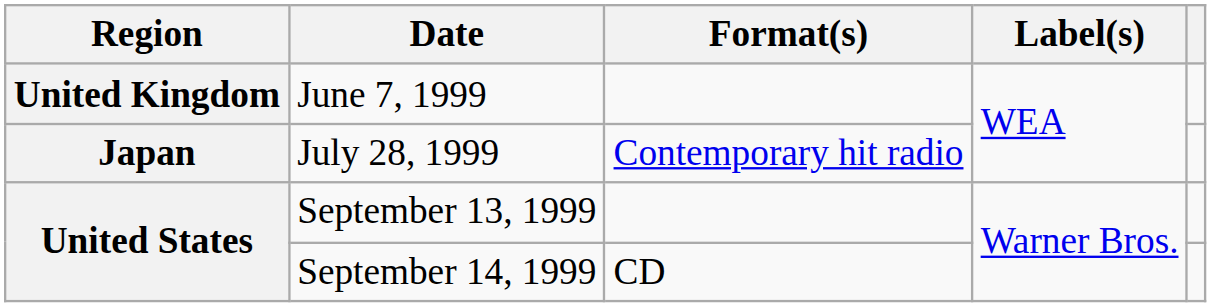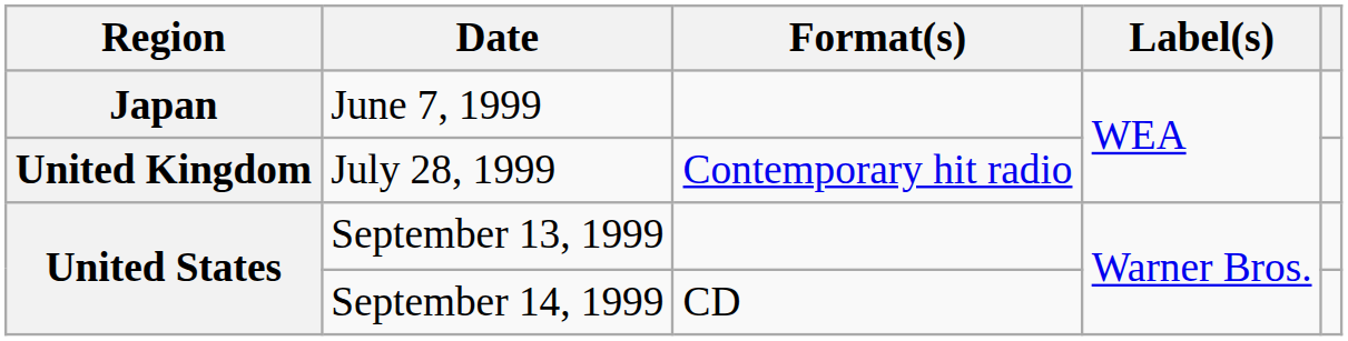June 7, 1999 | Region: United Kingdom -> Japan
July 28, 1999 | Region: Japan -> United Kingdom
